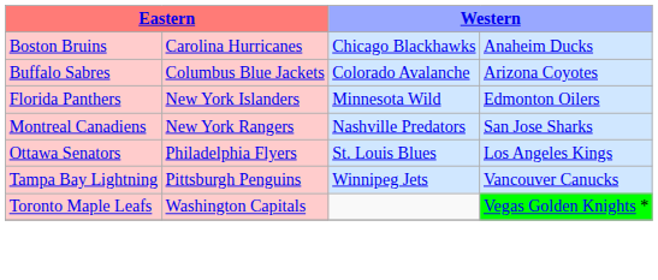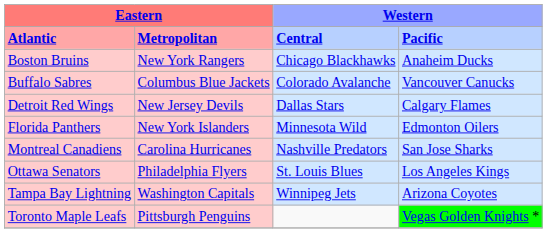+ row: Atlantic | Metropolitan | Central | Pacific
Boston Bruins | column 2: Carolina Hurricanes -> New York Rangers
Buffalo Sabres | column 4: Arizona Coyotes -> Vancouver Canucks
+ row: Detroit Red Wings | New Jersey Devils | Dallas Stars | Calgary Flames
Montreal Canadiens | column 2: New York Rangers -> Carolina Hurricanes
Tampa Bay Lightning | column 2: Pittsburgh Penguins -> Washington Capitals
Tampa Bay Lightning | column 4: Vancouver Canucks -> Arizona Coyotes
Toronto Maple Leafs | column 2: Washington Capitals -> Pittsburgh Penguins
